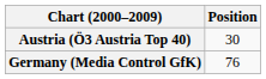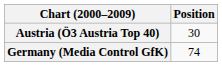Germany (Media Control GfK) | Position: 76 -> 74
